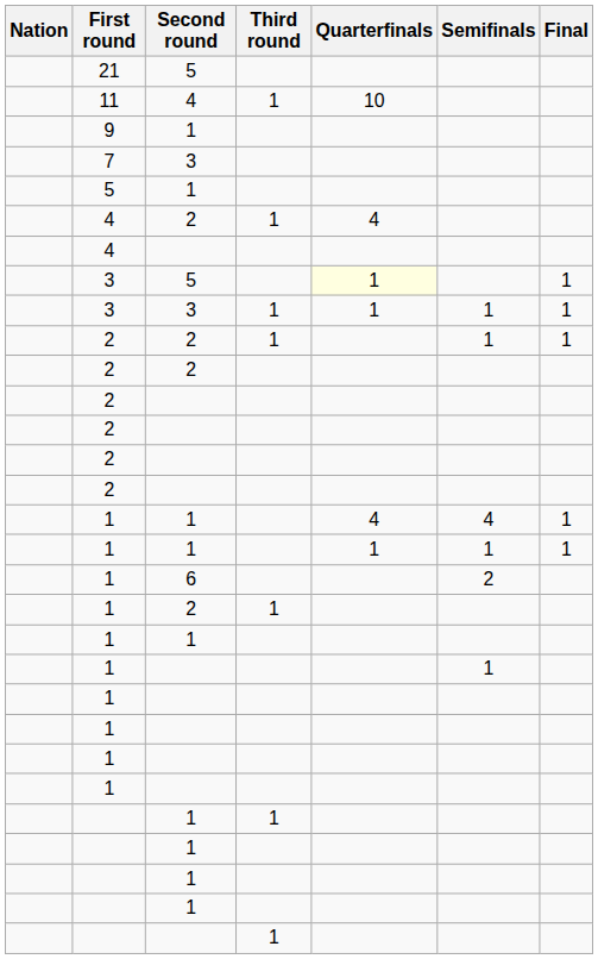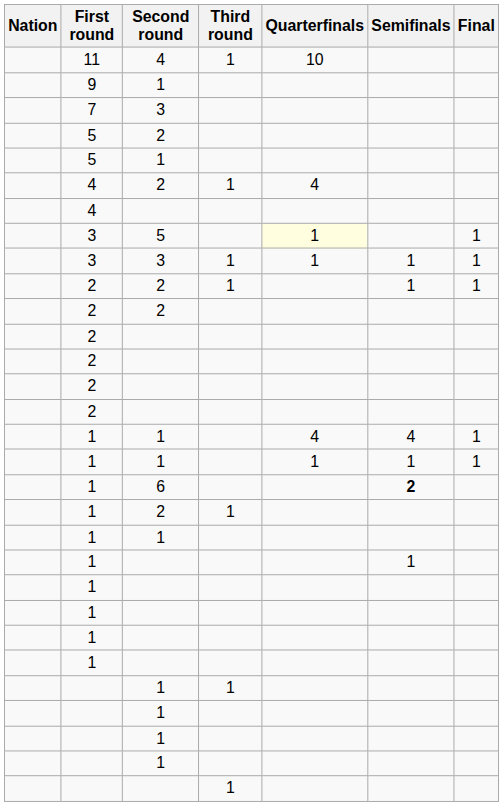- row: 21 | 5
+ row: 5 | 2
1 / 6 | Semifinals: normal -> bold
